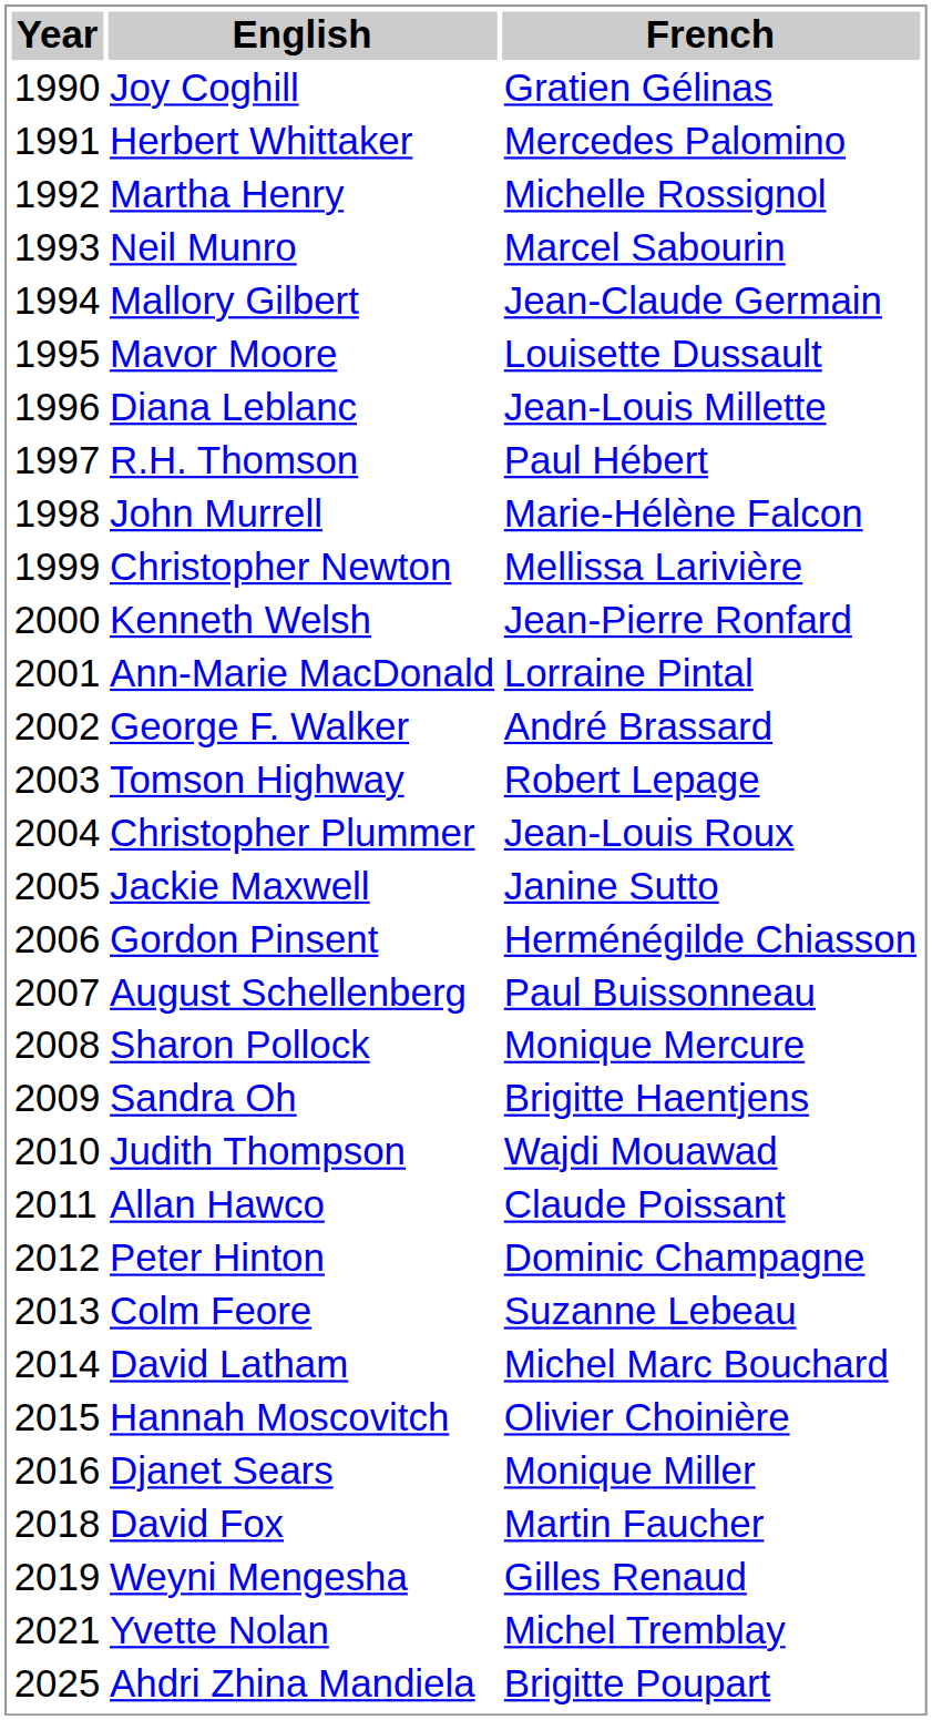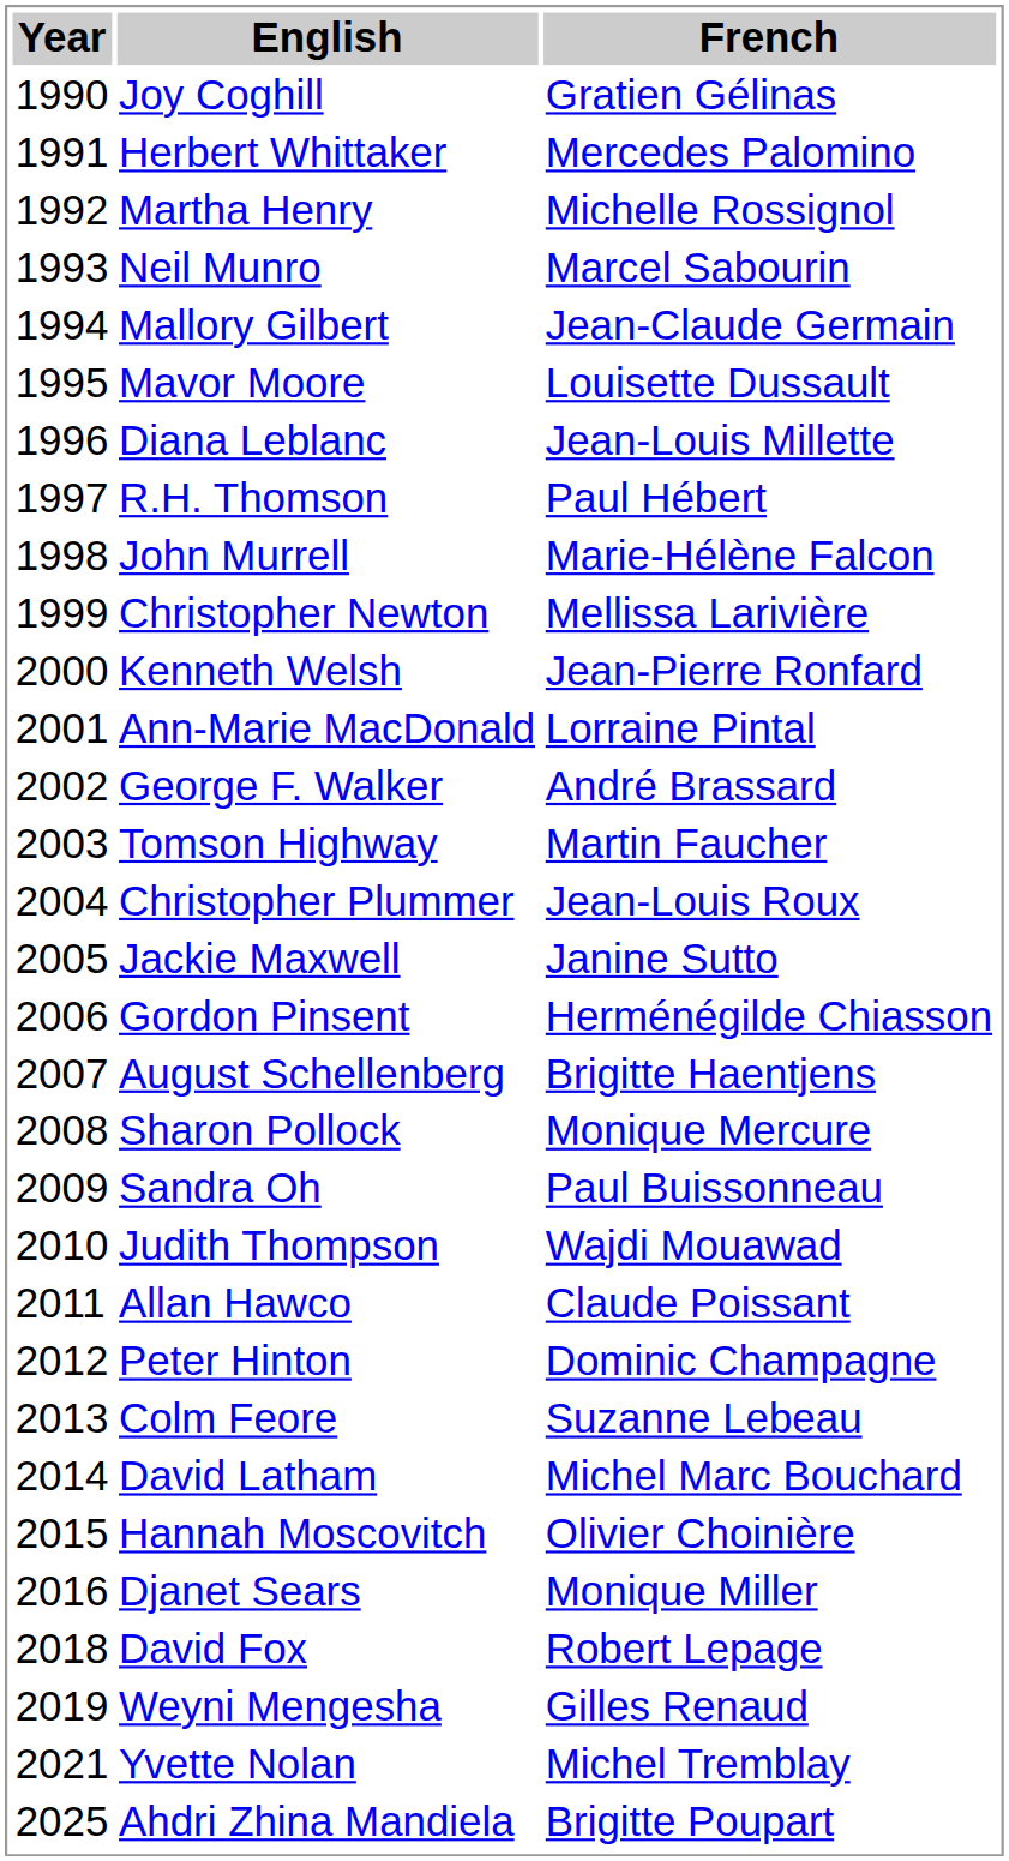Tomson Highway | French: Robert Lepage -> Martin Faucher
August Schellenberg | French: Paul Buissonneau -> Brigitte Haentjens
Sandra Oh | French: Brigitte Haentjens -> Paul Buissonneau
David Fox | French: Martin Faucher -> Robert Lepage
